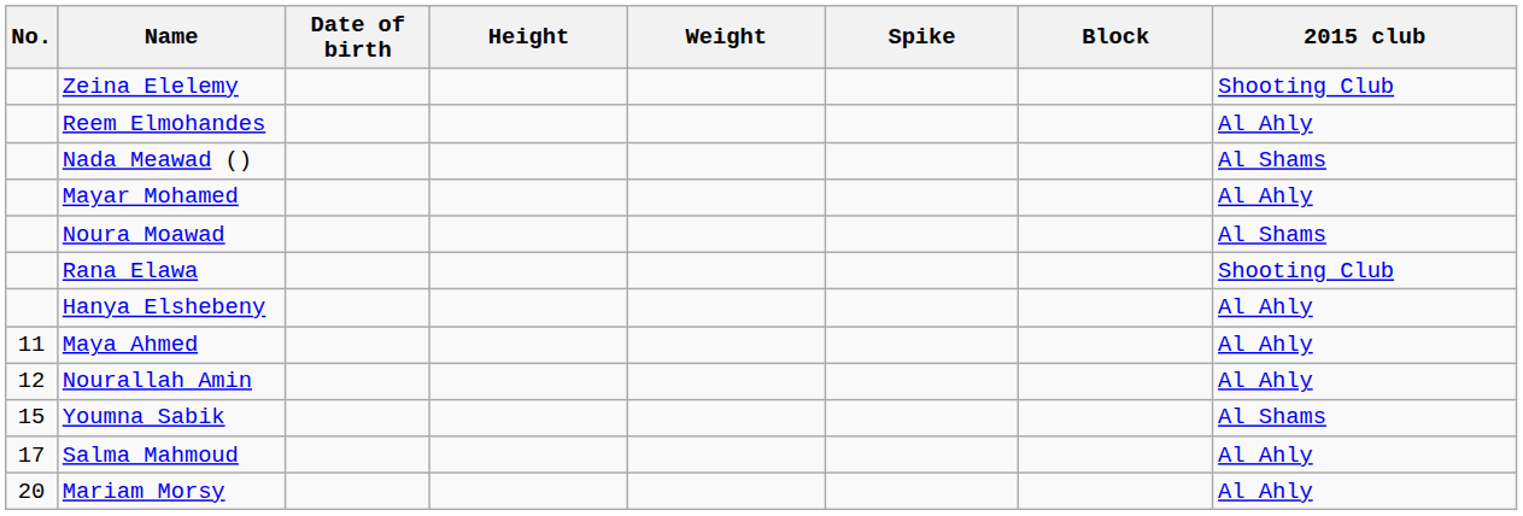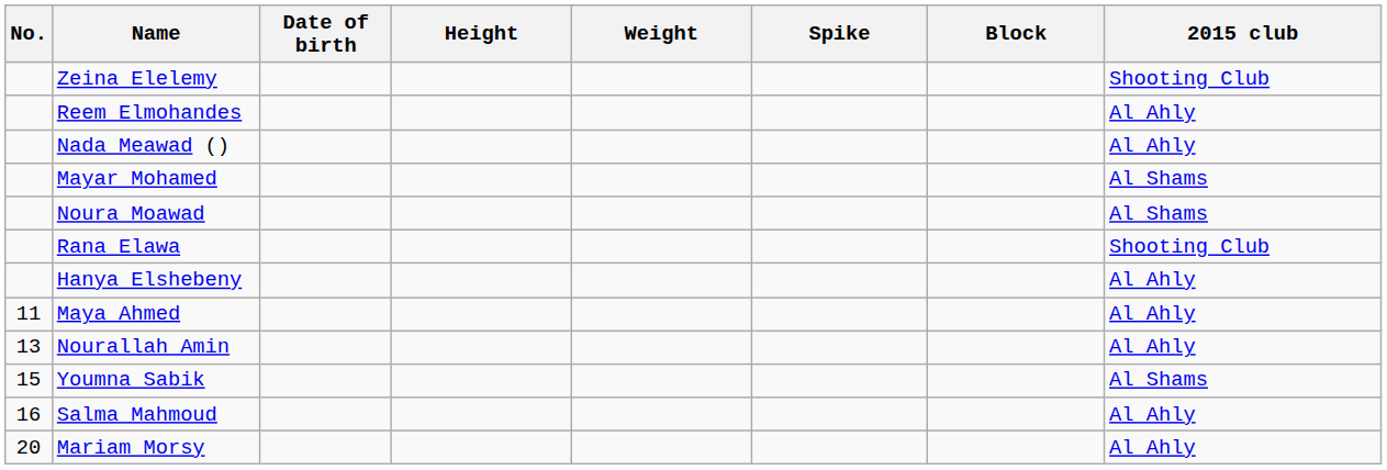Nada Meawad () | 2015 club: Al Shams -> Al Ahly
Mayar Mohamed | 2015 club: Al Ahly -> Al Shams
Nourallah Amin | No.: 12 -> 13
Salma Mahmoud | No.: 17 -> 16
